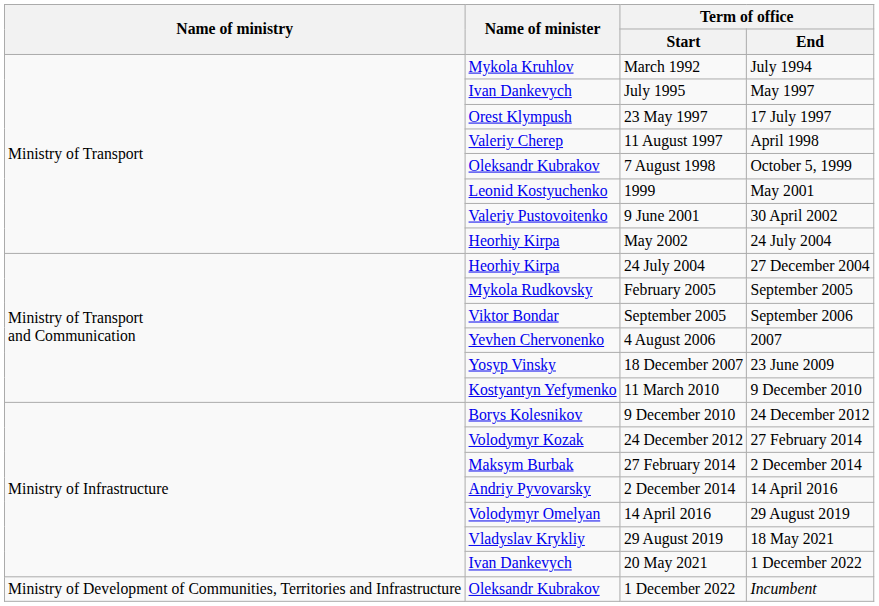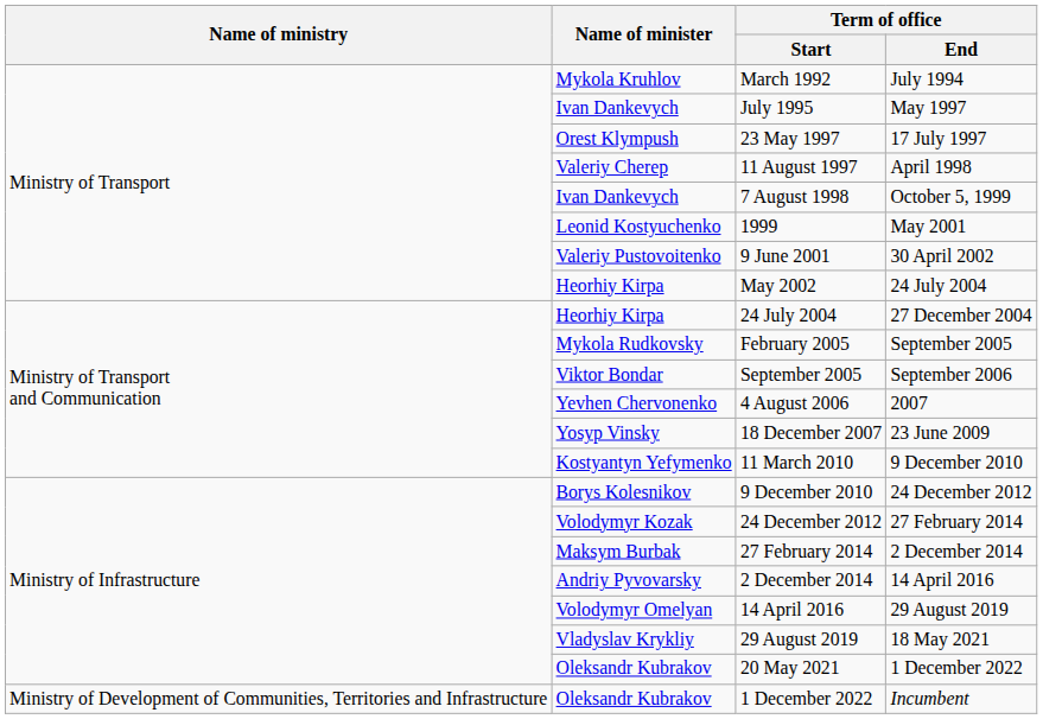7 August 1998 | Name of minister: Oleksandr Kubrakov -> Ivan Dankevych
20 May 2021 | Name of minister: Ivan Dankevych -> Oleksandr Kubrakov
